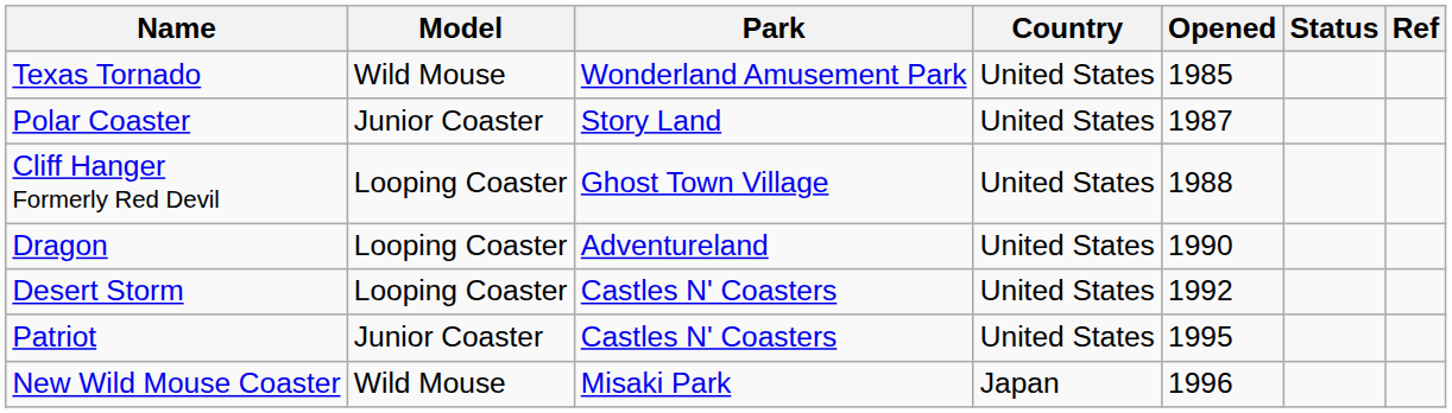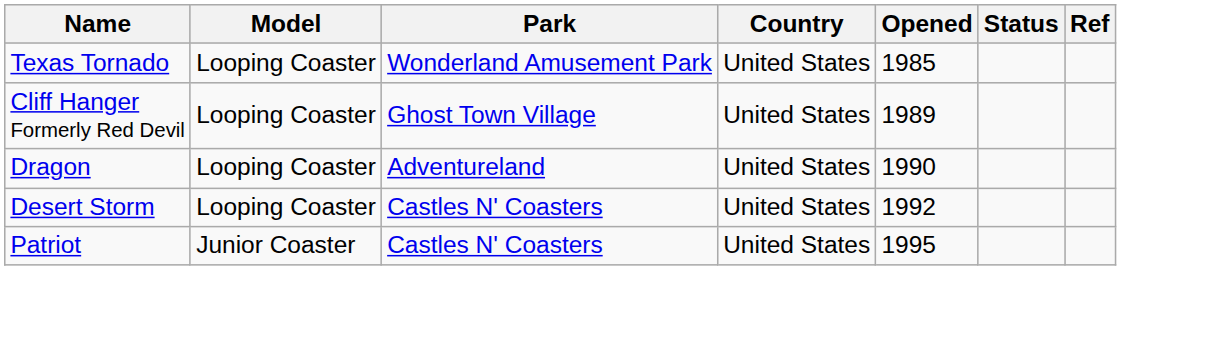Texas Tornado | Model: Wild Mouse -> Looping Coaster
- row: Polar Coaster | Junior Coaster | Story Land | United States | 1987
Cliff Hanger Formerly Red Devil | Opened: 1988 -> 1989
- row: New Wild Mouse Coaster | Wild Mouse | Misaki Park | Japan | 1996
